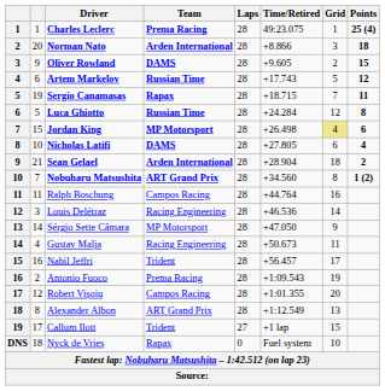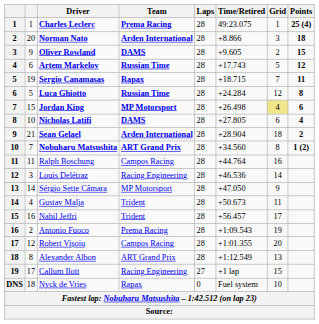Gustav Malja | Team: Racing Engineering -> Trident
Callum Ilott | Team: Trident -> Racing Engineering
